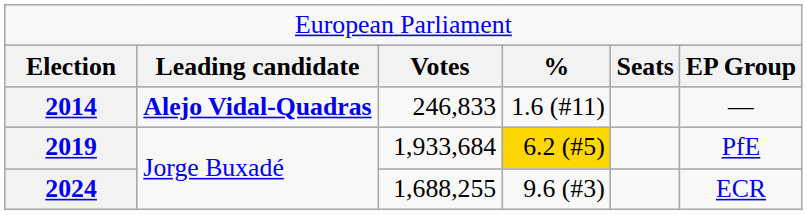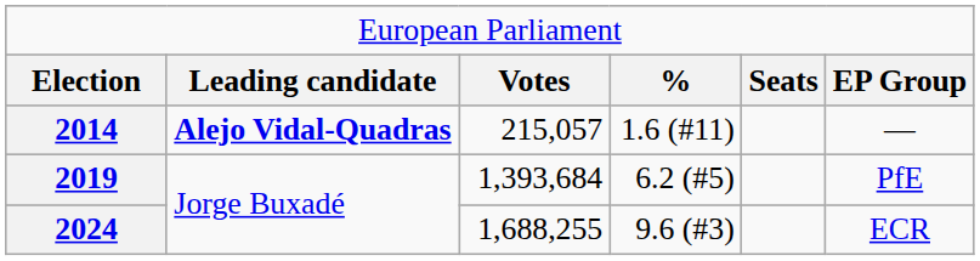2014 | column 3: 246,833 -> 215,057
2019 | column 3: 1,933,684 -> 1,393,684
2019 | column 4: gold background -> no background
